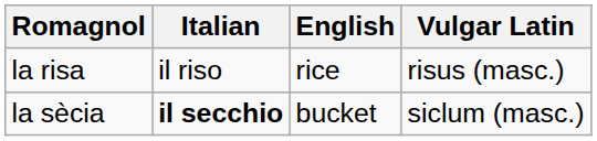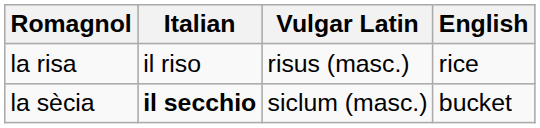columns swapped: Vulgar Latin <-> English
